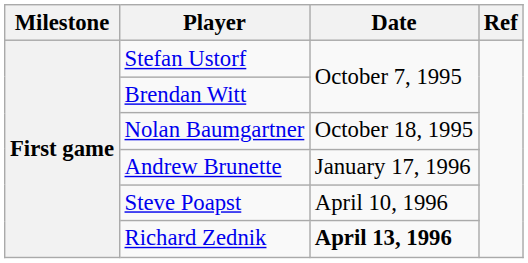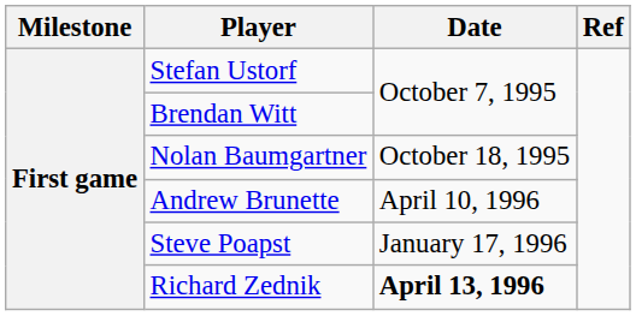Andrew Brunette | Date: January 17, 1996 -> April 10, 1996
Steve Poapst | Date: April 10, 1996 -> January 17, 1996
